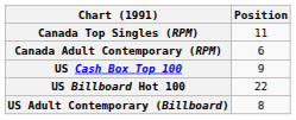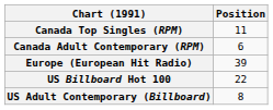+ row: Europe (European Hit Radio) | 39
- row: US Cash Box Top 100 | 9
